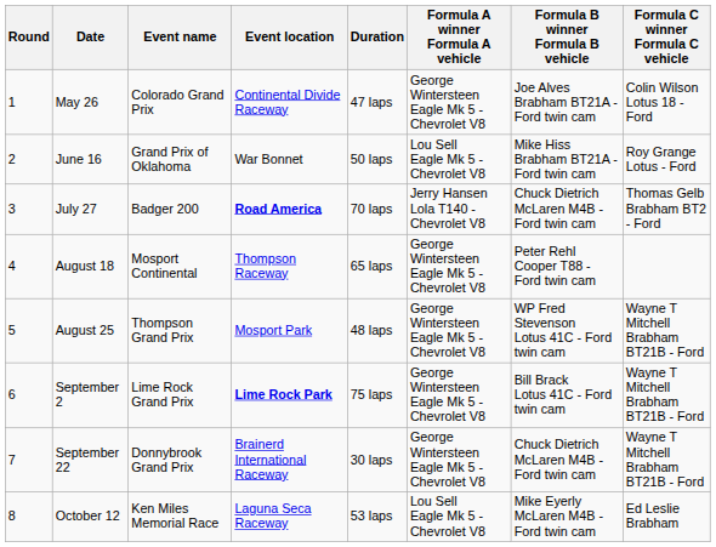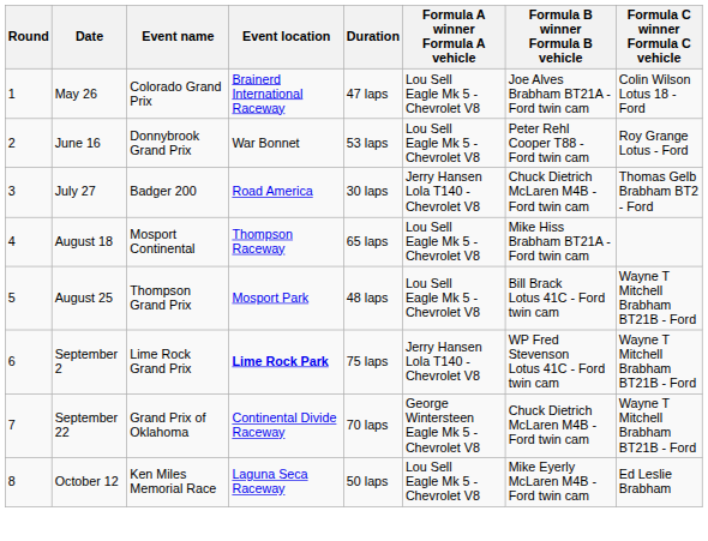May 26 | Event location: Continental Divide Raceway -> Brainerd International Raceway
May 26 | Formula A winner Formula A vehicle: George Wintersteen Eagle Mk 5 - Chevrolet V8 -> Lou Sell Eagle Mk 5 - Chevrolet V8
June 16 | Event name: Grand Prix of Oklahoma -> Donnybrook Grand Prix
June 16 | Duration: 50 laps -> 53 laps
June 16 | Formula B winner Formula B vehicle: Mike Hiss Brabham BT21A - Ford twin cam -> Peter Rehl Cooper T88 - Ford twin cam
July 27 | Event location: bold -> normal
July 27 | Duration: 70 laps -> 30 laps
August 18 | Formula A winner Formula A vehicle: George Wintersteen Eagle Mk 5 - Chevrolet V8 -> Lou Sell Eagle Mk 5 - Chevrolet V8
August 18 | Formula B winner Formula B vehicle: Peter Rehl Cooper T88 - Ford twin cam -> Mike Hiss Brabham BT21A - Ford twin cam
August 25 | Formula A winner Formula A vehicle: George Wintersteen Eagle Mk 5 - Chevrolet V8 -> Lou Sell Eagle Mk 5 - Chevrolet V8
August 25 | Formula B winner Formula B vehicle: WP Fred Stevenson Lotus 41C - Ford twin cam -> Bill Brack Lotus 41C - Ford twin cam
September 2 | Formula A winner Formula A vehicle: George Wintersteen Eagle Mk 5 - Chevrolet V8 -> Jerry Hansen Lola T140 - Chevrolet V8
September 2 | Formula B winner Formula B vehicle: Bill Brack Lotus 41C - Ford twin cam -> WP Fred Stevenson Lotus 41C - Ford twin cam
September 22 | Event name: Donnybrook Grand Prix -> Grand Prix of Oklahoma
September 22 | Event location: Brainerd International Raceway -> Continental Divide Raceway
September 22 | Duration: 30 laps -> 70 laps
October 12 | Duration: 53 laps -> 50 laps
